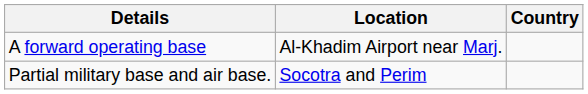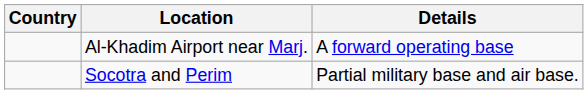columns swapped: Country <-> Details
